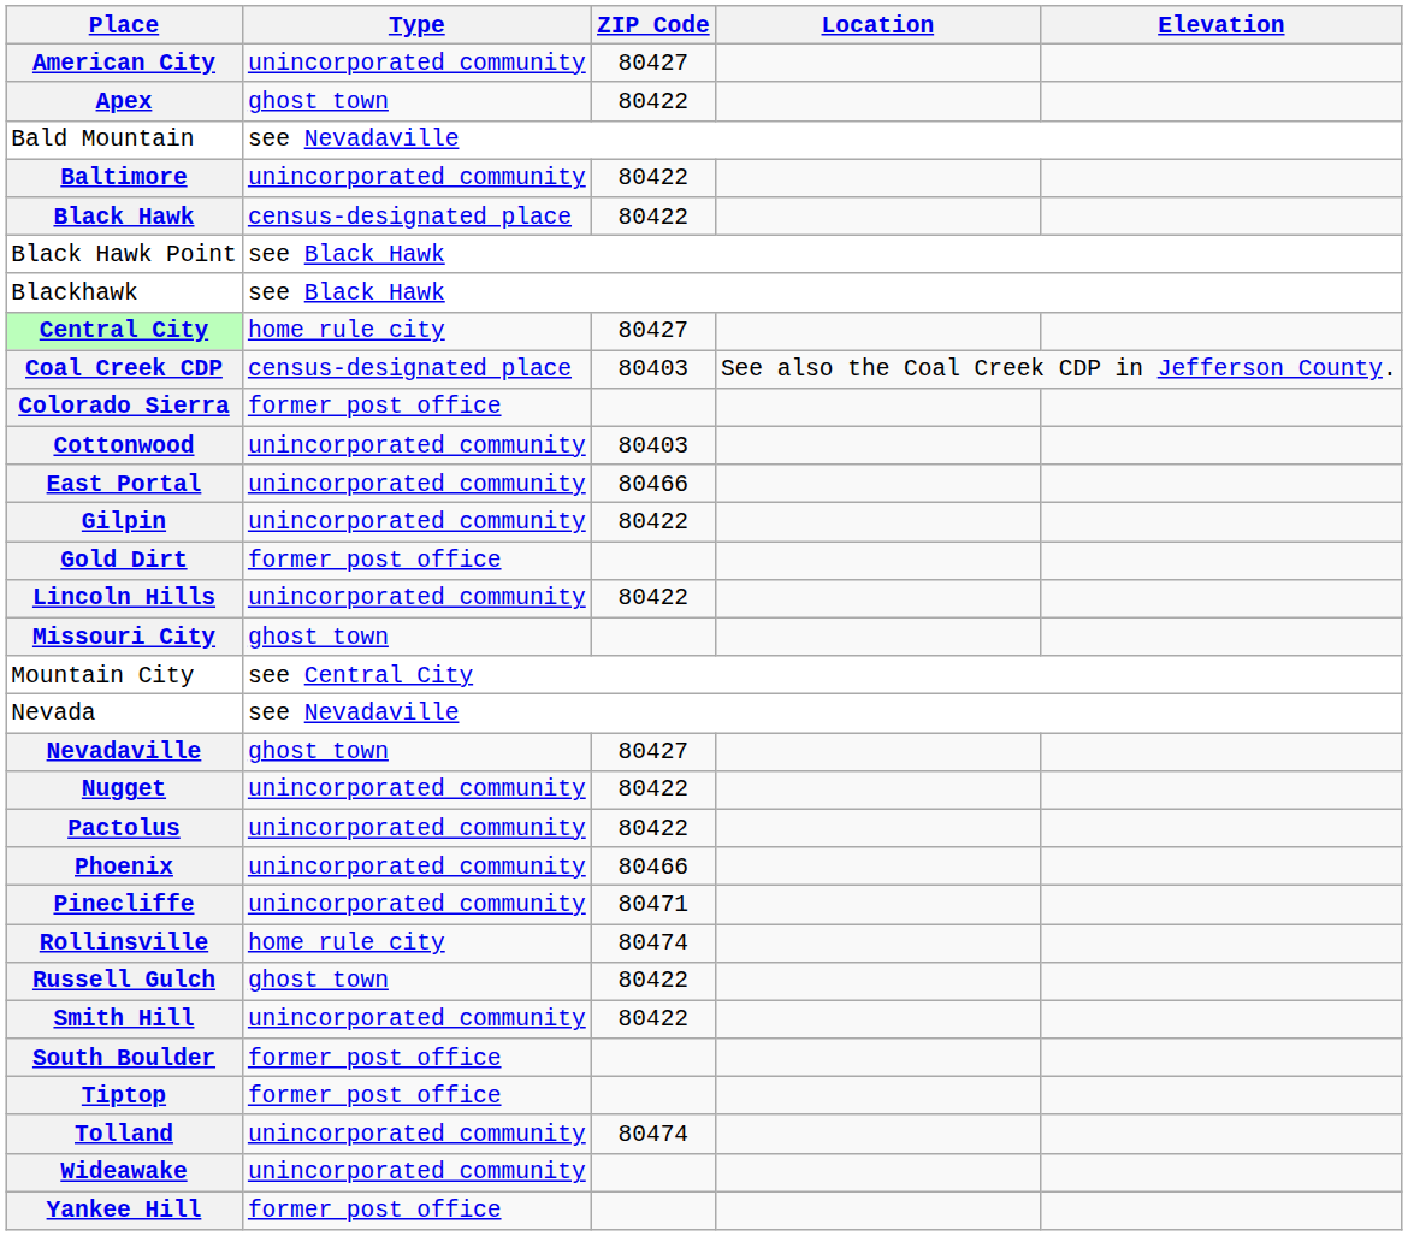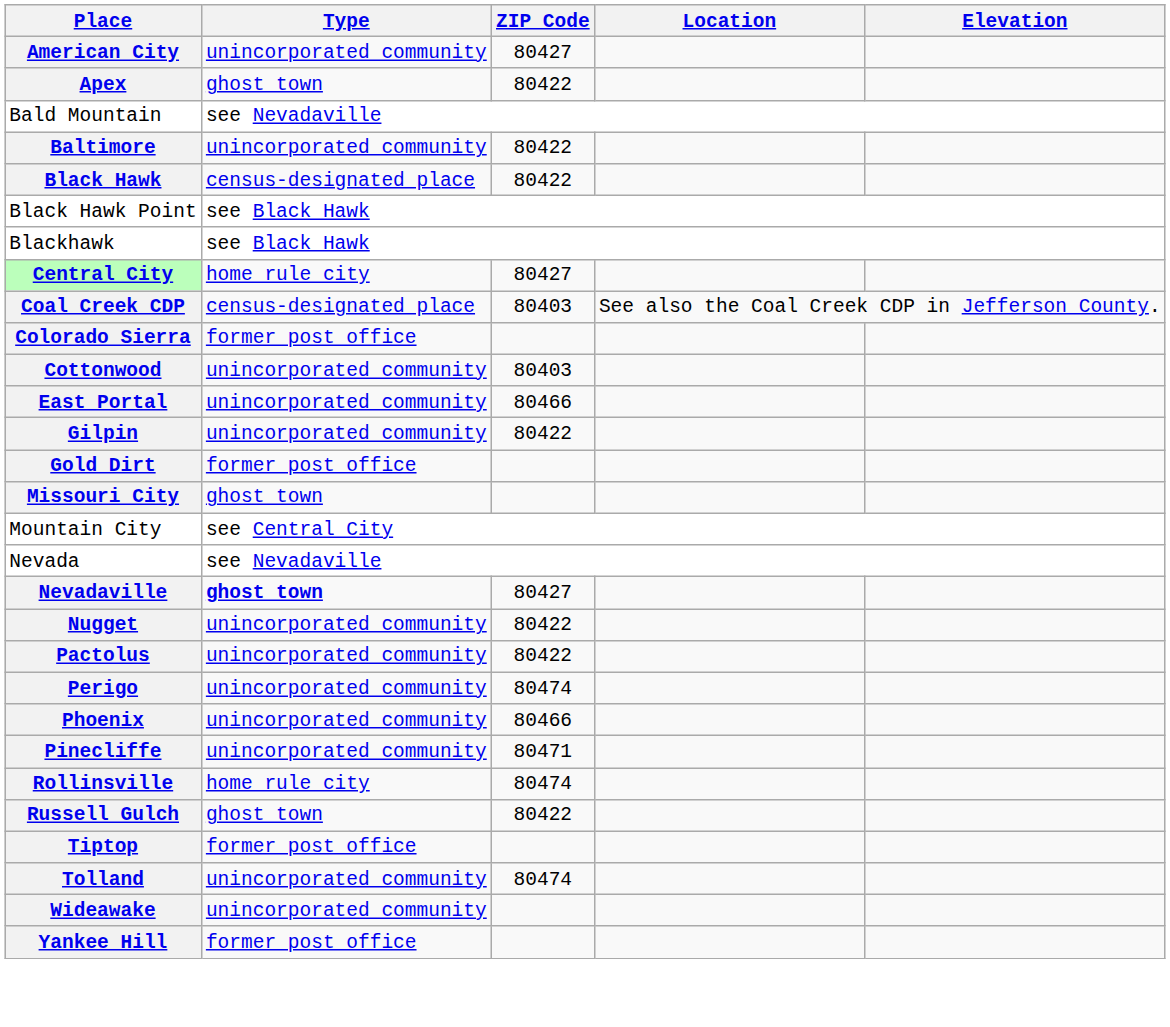- row: Lincoln Hills | unincorporated community | 80422
Nevadaville | Type: normal -> bold
+ row: Perigo | unincorporated community | 80474
- row: Smith Hill | unincorporated community | 80422
- row: South Boulder | former post office
